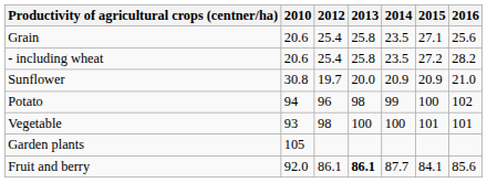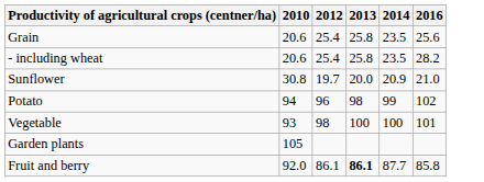- column: 2015 | 27.1 | 27.2 | 20.9 | 100 | 101 | 84.1
Fruit and berry | 2016: 85.6 -> 85.8
